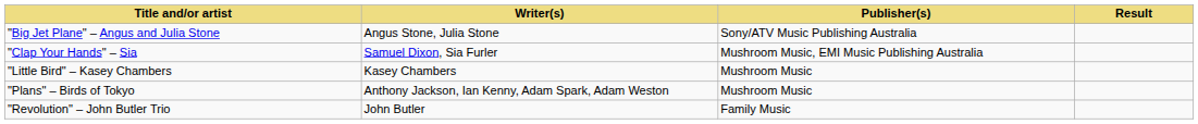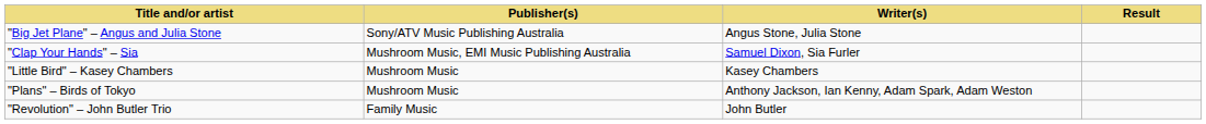columns swapped: Writer(s) <-> Publisher(s)
